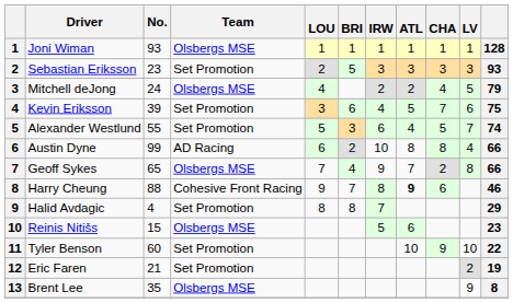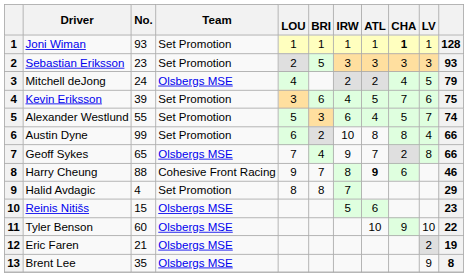Joni Wiman | Team: Olsbergs MSE -> Set Promotion
Joni Wiman | CHA: normal -> bold
Austin Dyne | Team: AD Racing -> Set Promotion
Tyler Benson | Team: Set Promotion -> Olsbergs MSE
Eric Faren | Team: Set Promotion -> Olsbergs MSE
